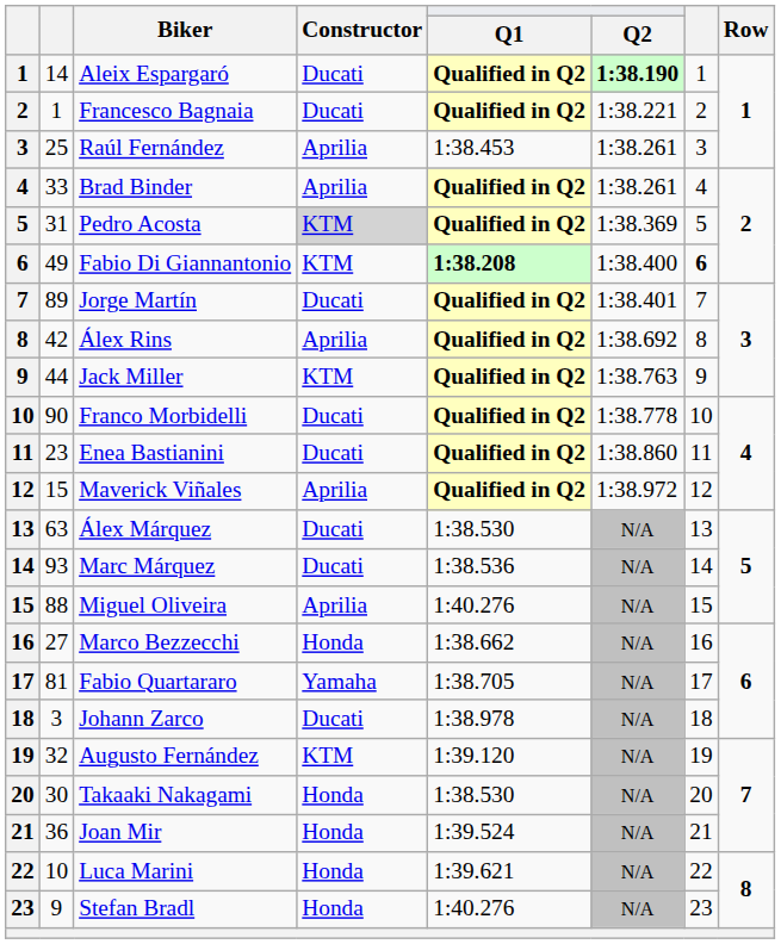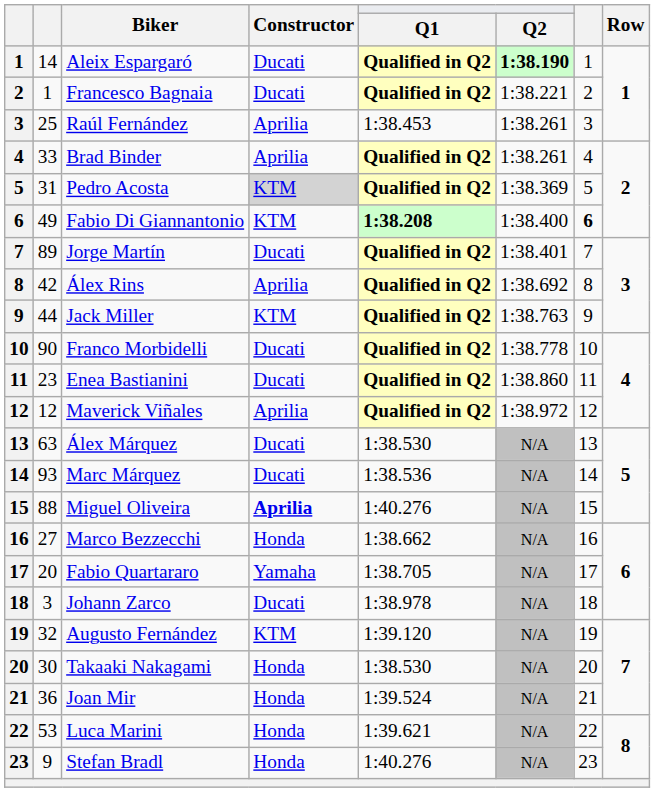Maverick Viñales | column 2: 15 -> 12
Miguel Oliveira | Constructor: normal -> bold
Fabio Quartararo | column 2: 81 -> 20
Luca Marini | column 2: 10 -> 53
